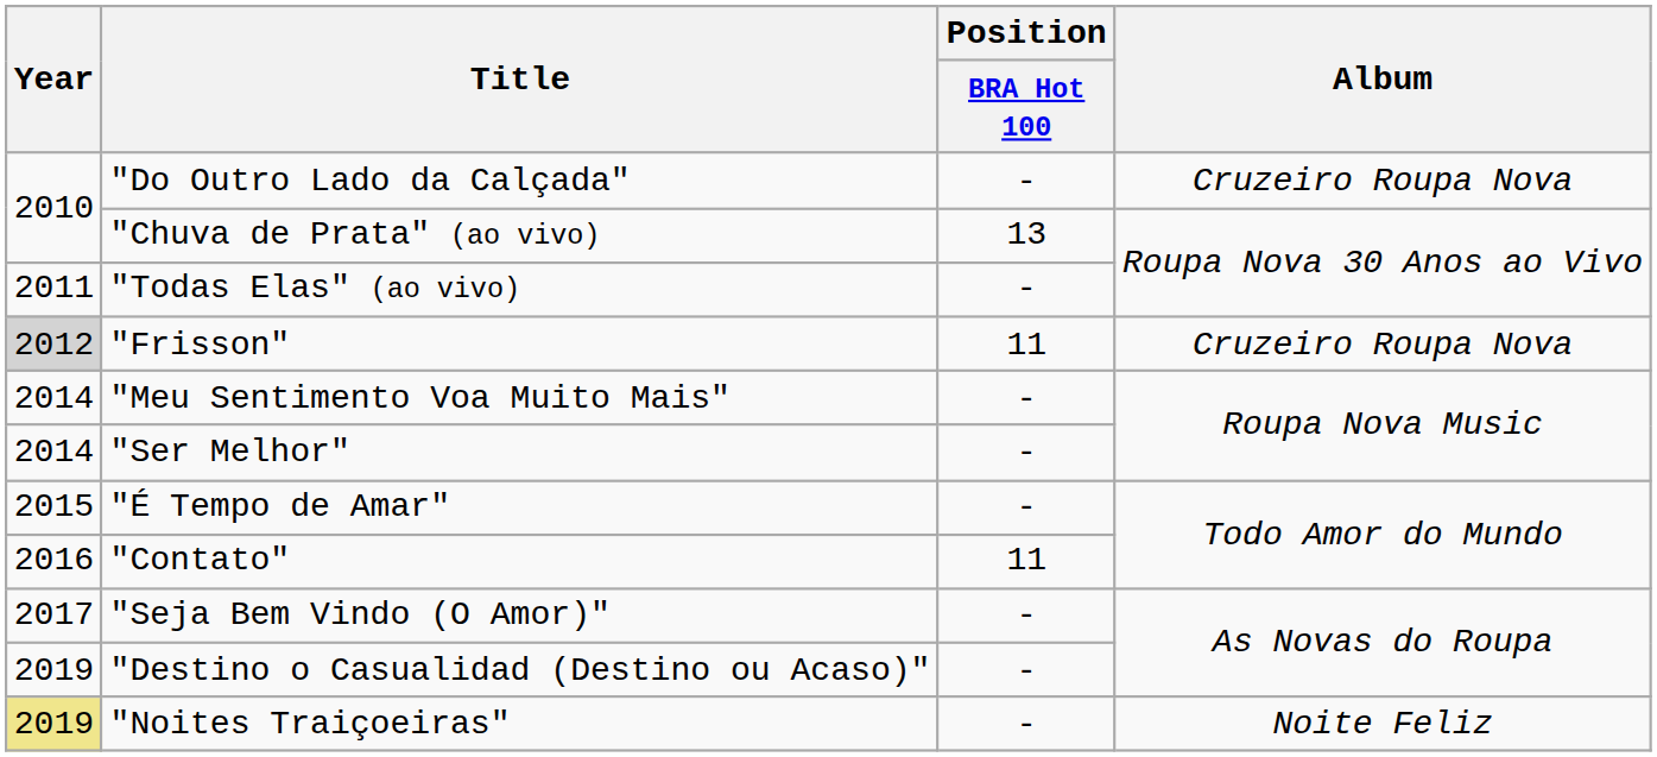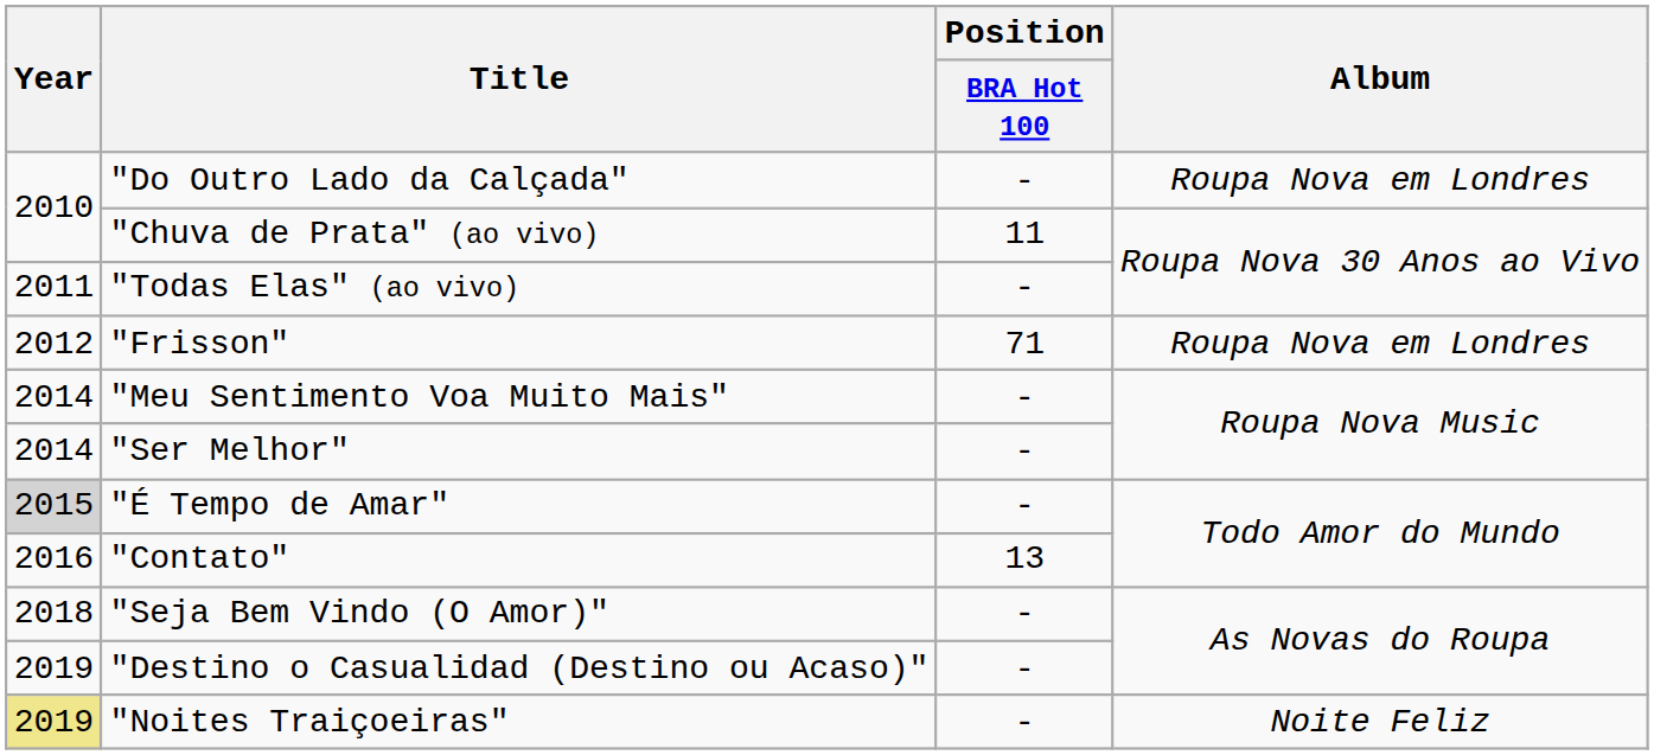"Do Outro Lado da Calçada" | Album: Cruzeiro Roupa Nova -> Roupa Nova em Londres
"Chuva de Prata" (ao vivo) | Position / BRA Hot 100: 13 -> 11
"Frisson" | Year: lightgrey background -> no background
"Frisson" | Position / BRA Hot 100: 11 -> 71
"Frisson" | Album: Cruzeiro Roupa Nova -> Roupa Nova em Londres
"É Tempo de Amar" | Year: no background -> lightgrey background
"Contato" | Position / BRA Hot 100: 11 -> 13
"Seja Bem Vindo (O Amor)" | Year: 2017 -> 2018
